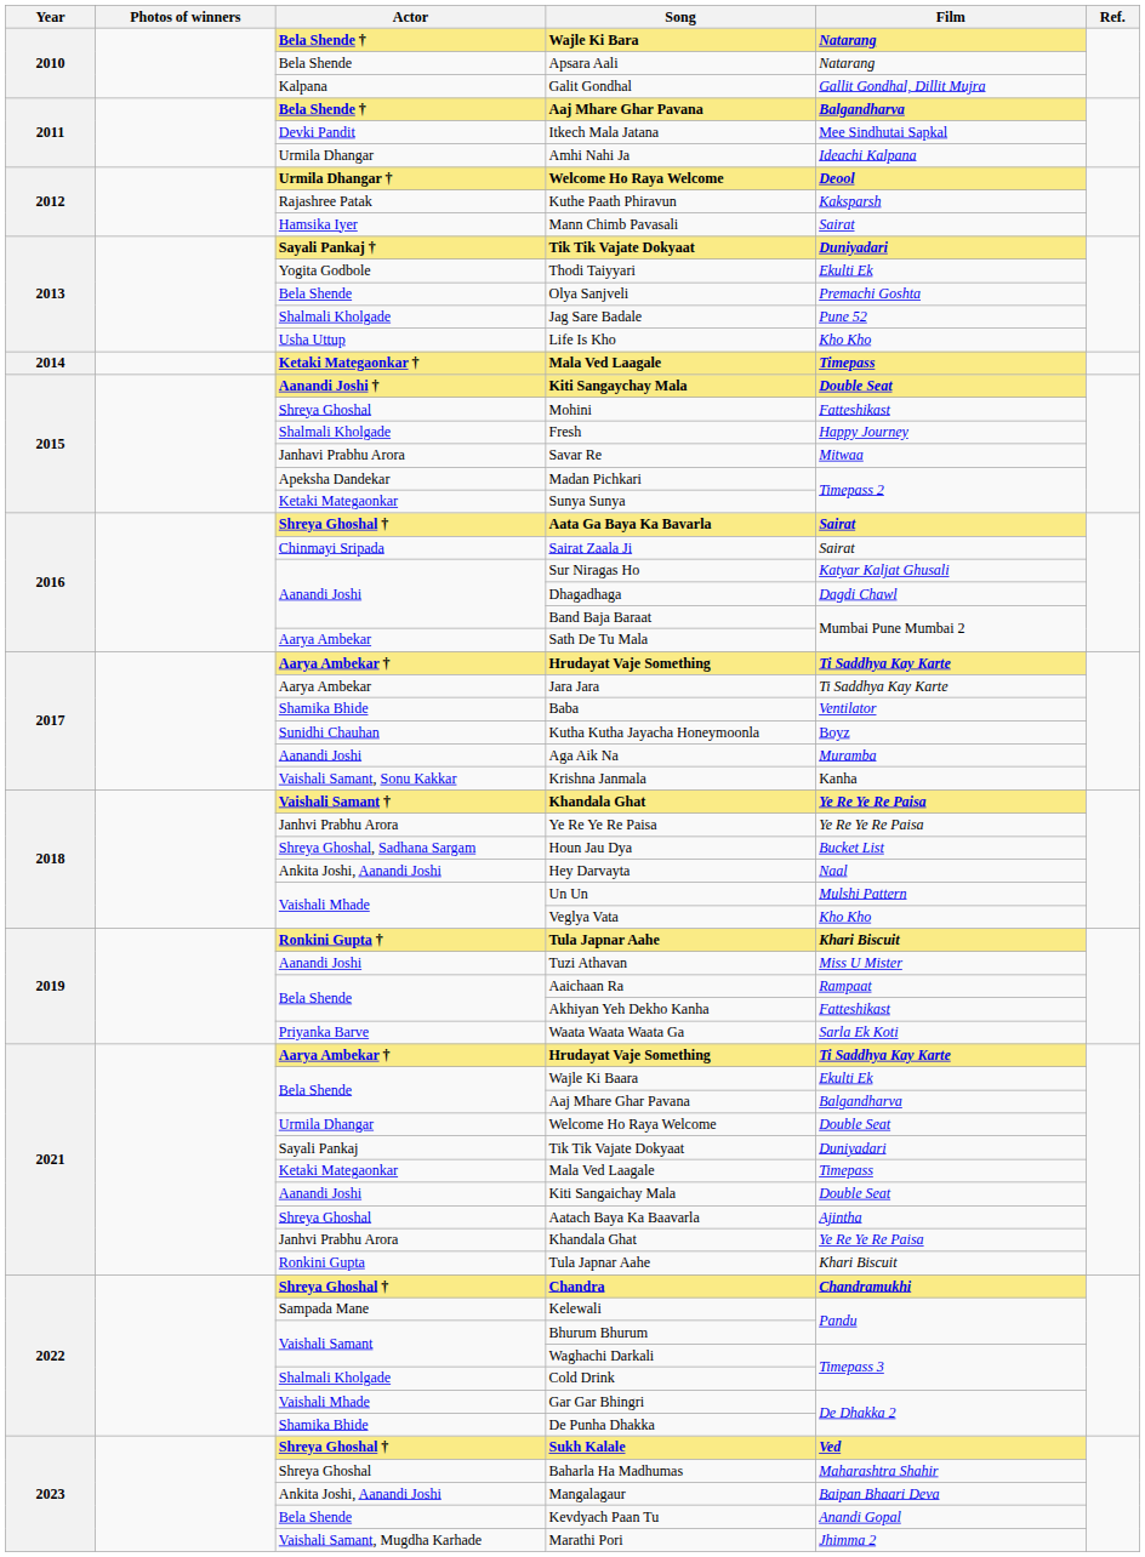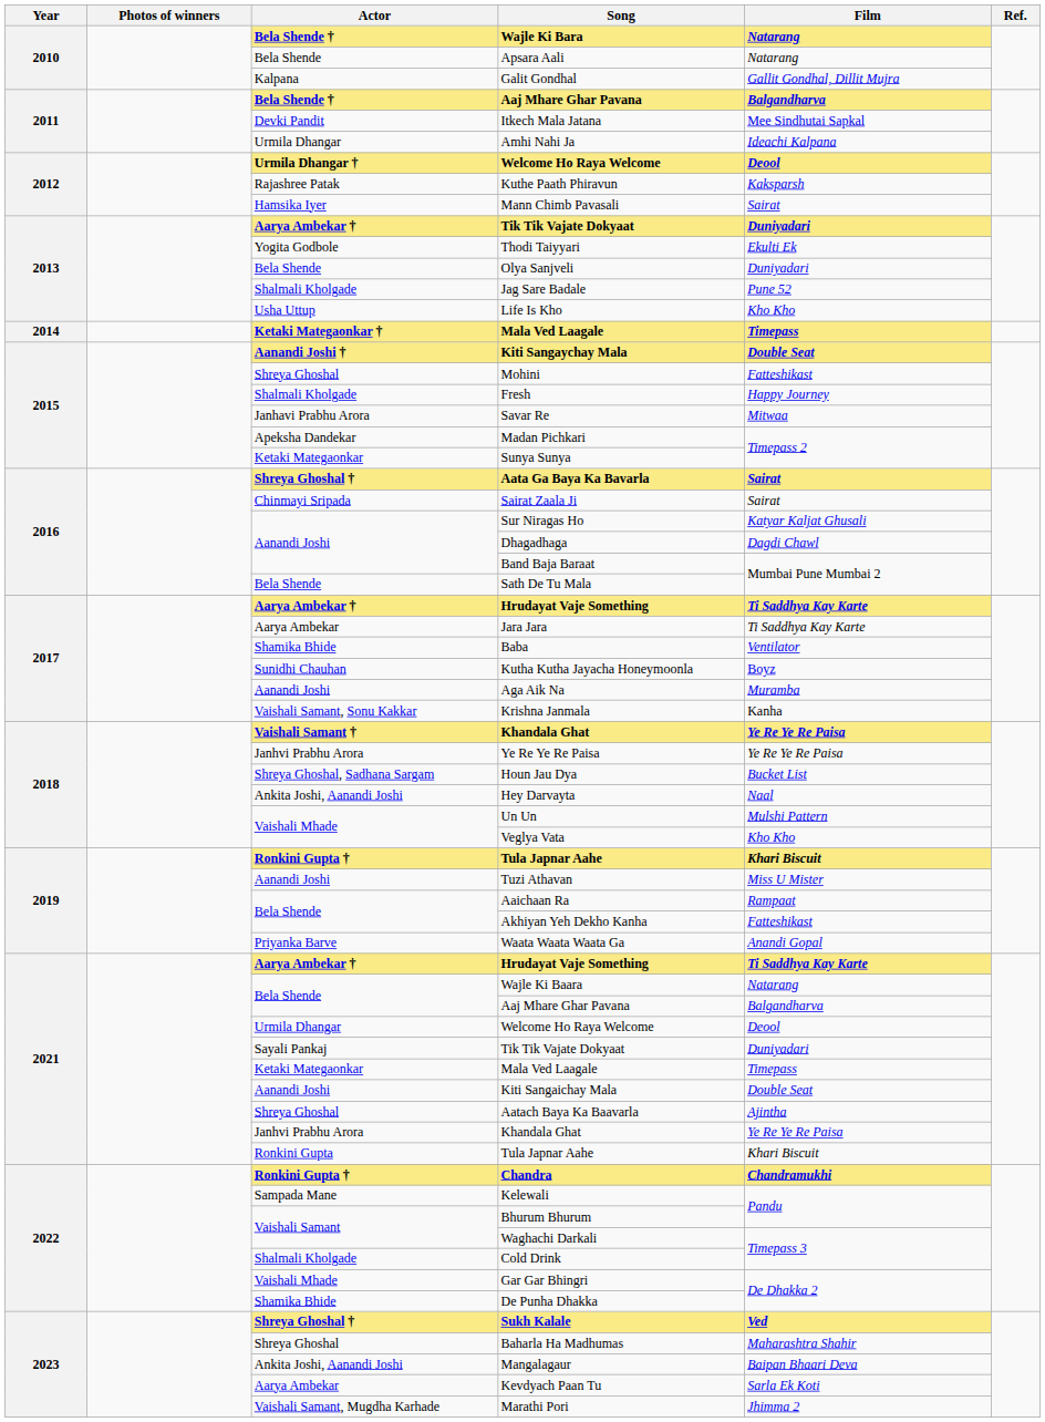2013 / Tik Tik Vajate Dokyaat | Actor: Sayali Pankaj † -> Aarya Ambekar †
Olya Sanjveli | Film: Premachi Goshta -> Duniyadari
Sath De Tu Mala | Actor: Aarya Ambekar -> Bela Shende
Waata Waata Waata Ga | Film: Sarla Ek Koti -> Anandi Gopal
Wajle Ki Baara | Film: Ekulti Ek -> Natarang
2021 / Welcome Ho Raya Welcome | Film: Double Seat -> Deool
Chandra | Actor: Shreya Ghoshal † -> Ronkini Gupta †
Kevdyach Paan Tu | Actor: Bela Shende -> Aarya Ambekar
Kevdyach Paan Tu | Film: Anandi Gopal -> Sarla Ek Koti
